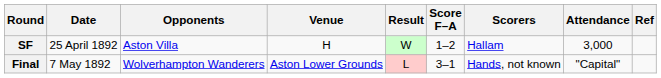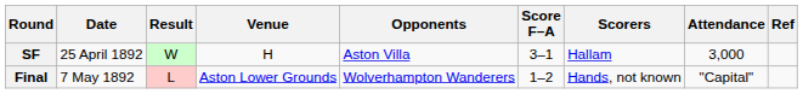columns swapped: Opponents <-> Result
SF | Score F–A: 1–2 -> 3–1
Final | Score F–A: 3–1 -> 1–2
